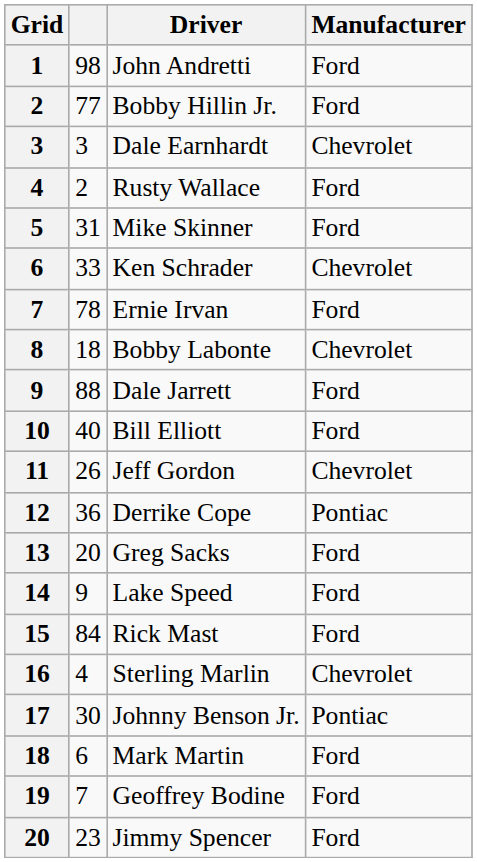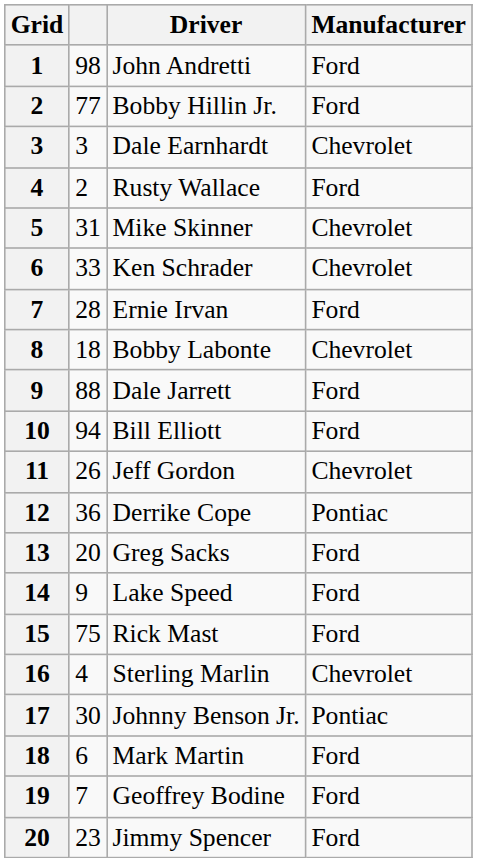Mike Skinner | Manufacturer: Ford -> Chevrolet
Ernie Irvan | column 2: 78 -> 28
Bill Elliott | column 2: 40 -> 94
Rick Mast | column 2: 84 -> 75
